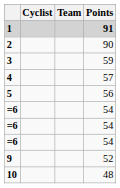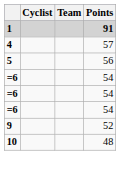- row: 2 | 90
- row: 3 | 59
